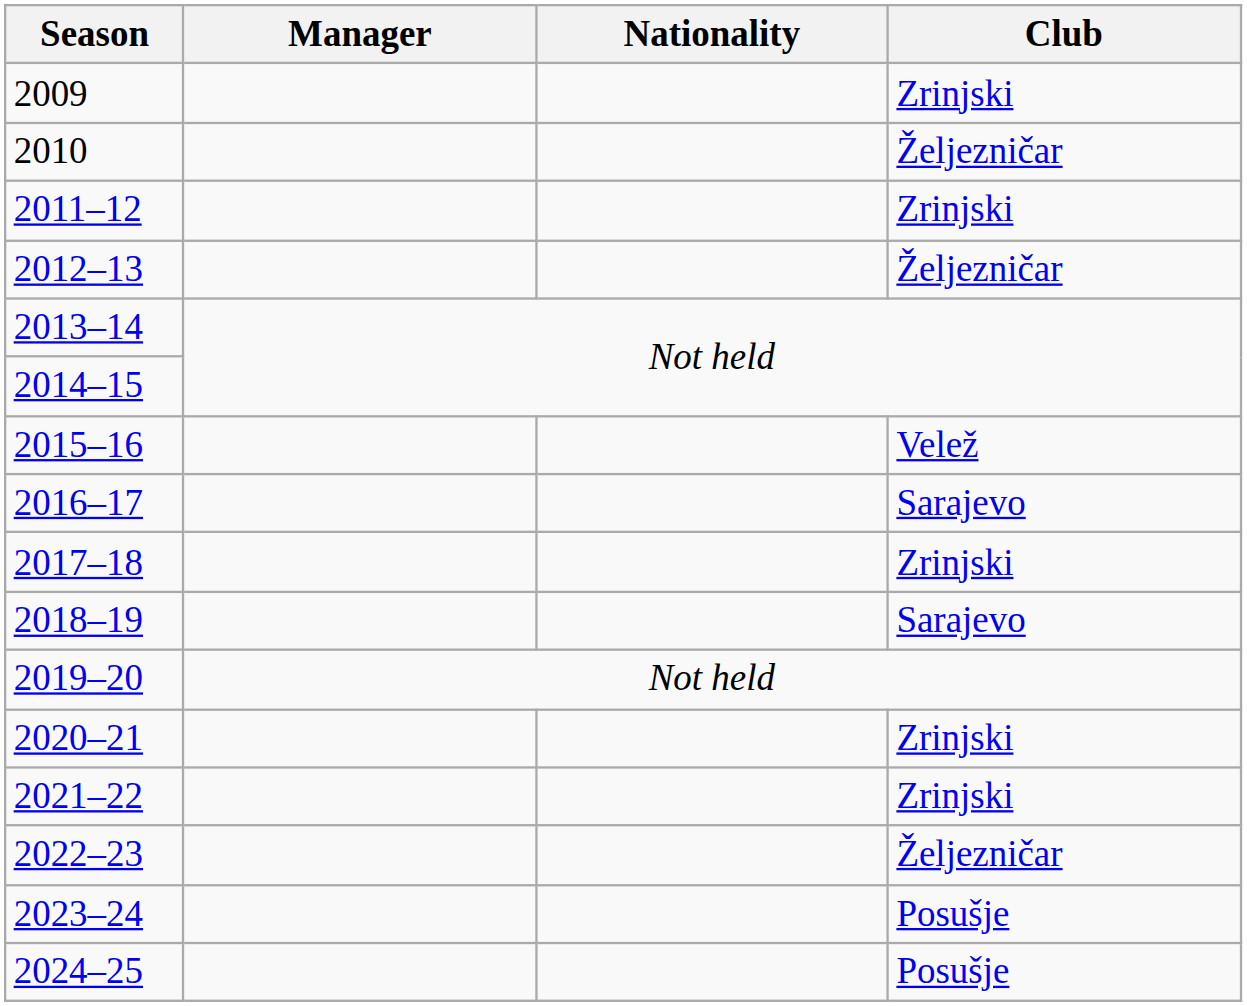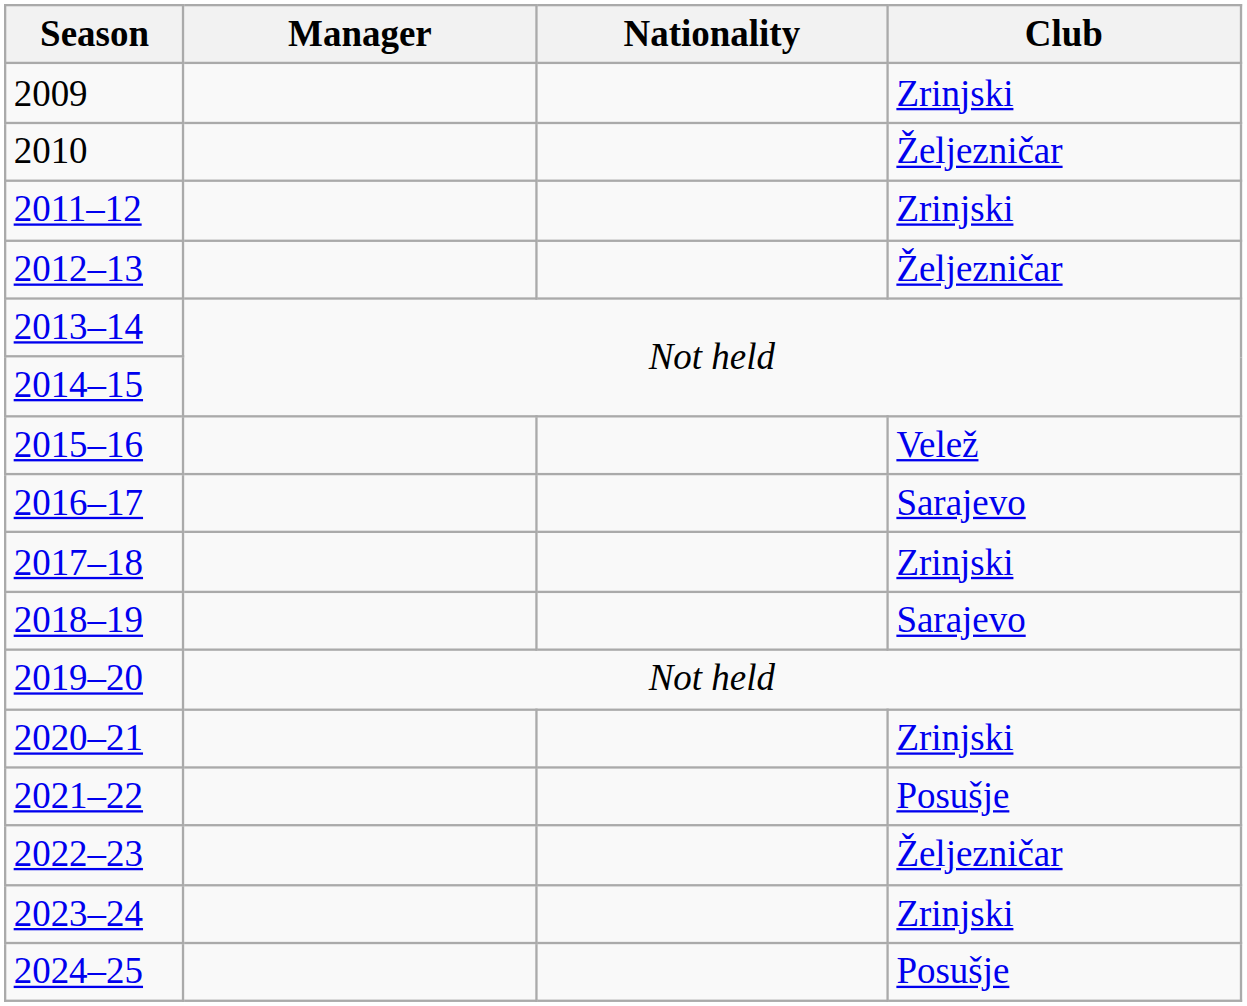2021–22 | Club: Zrinjski -> Posušje
2023–24 | Club: Posušje -> Zrinjski
